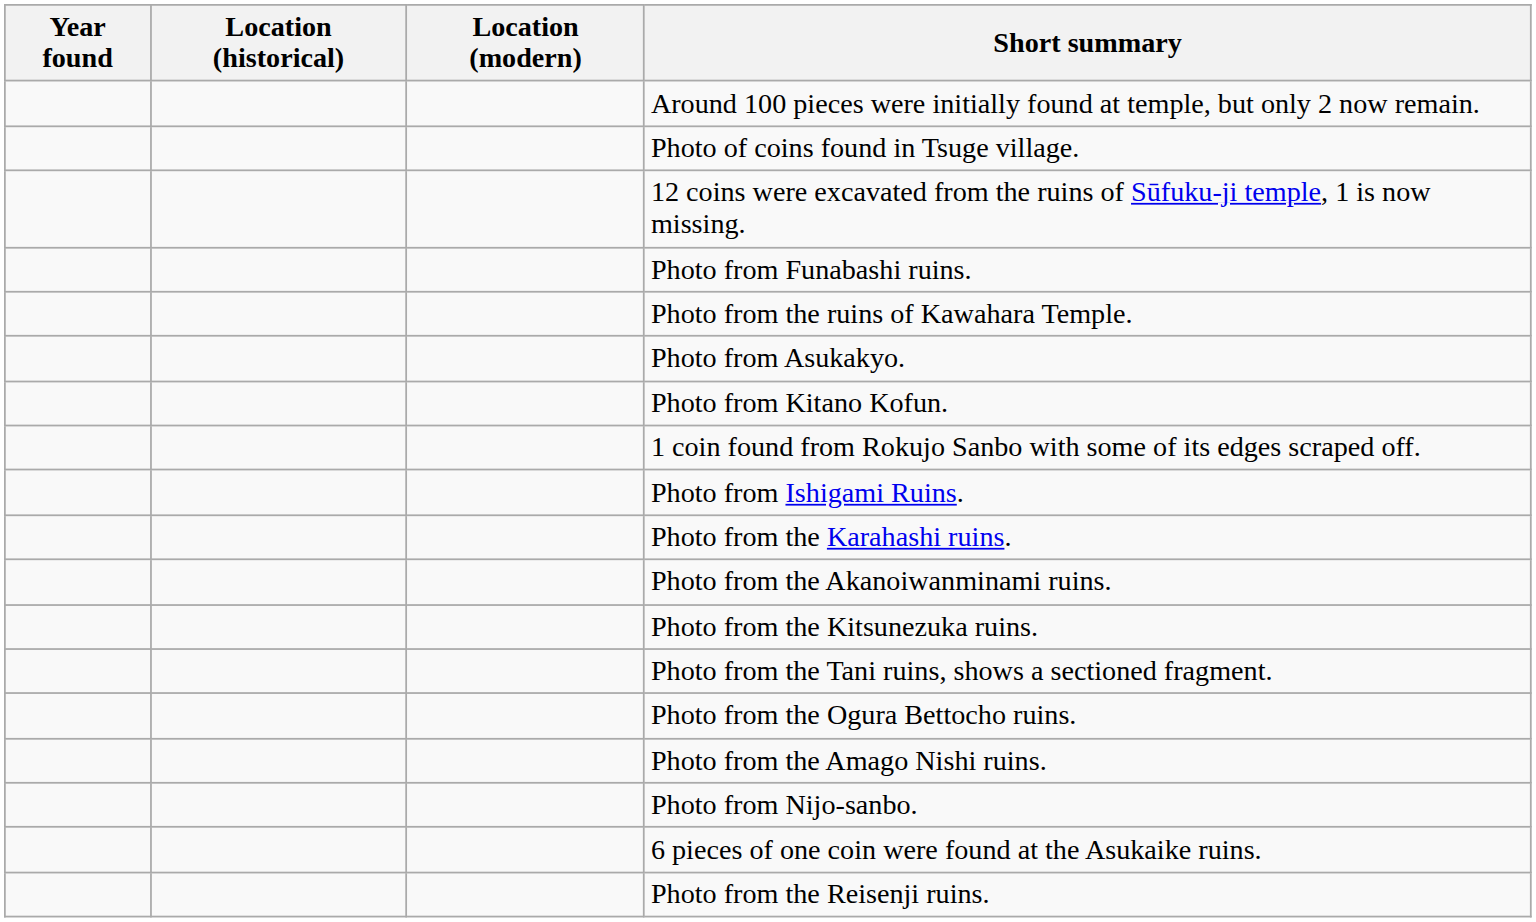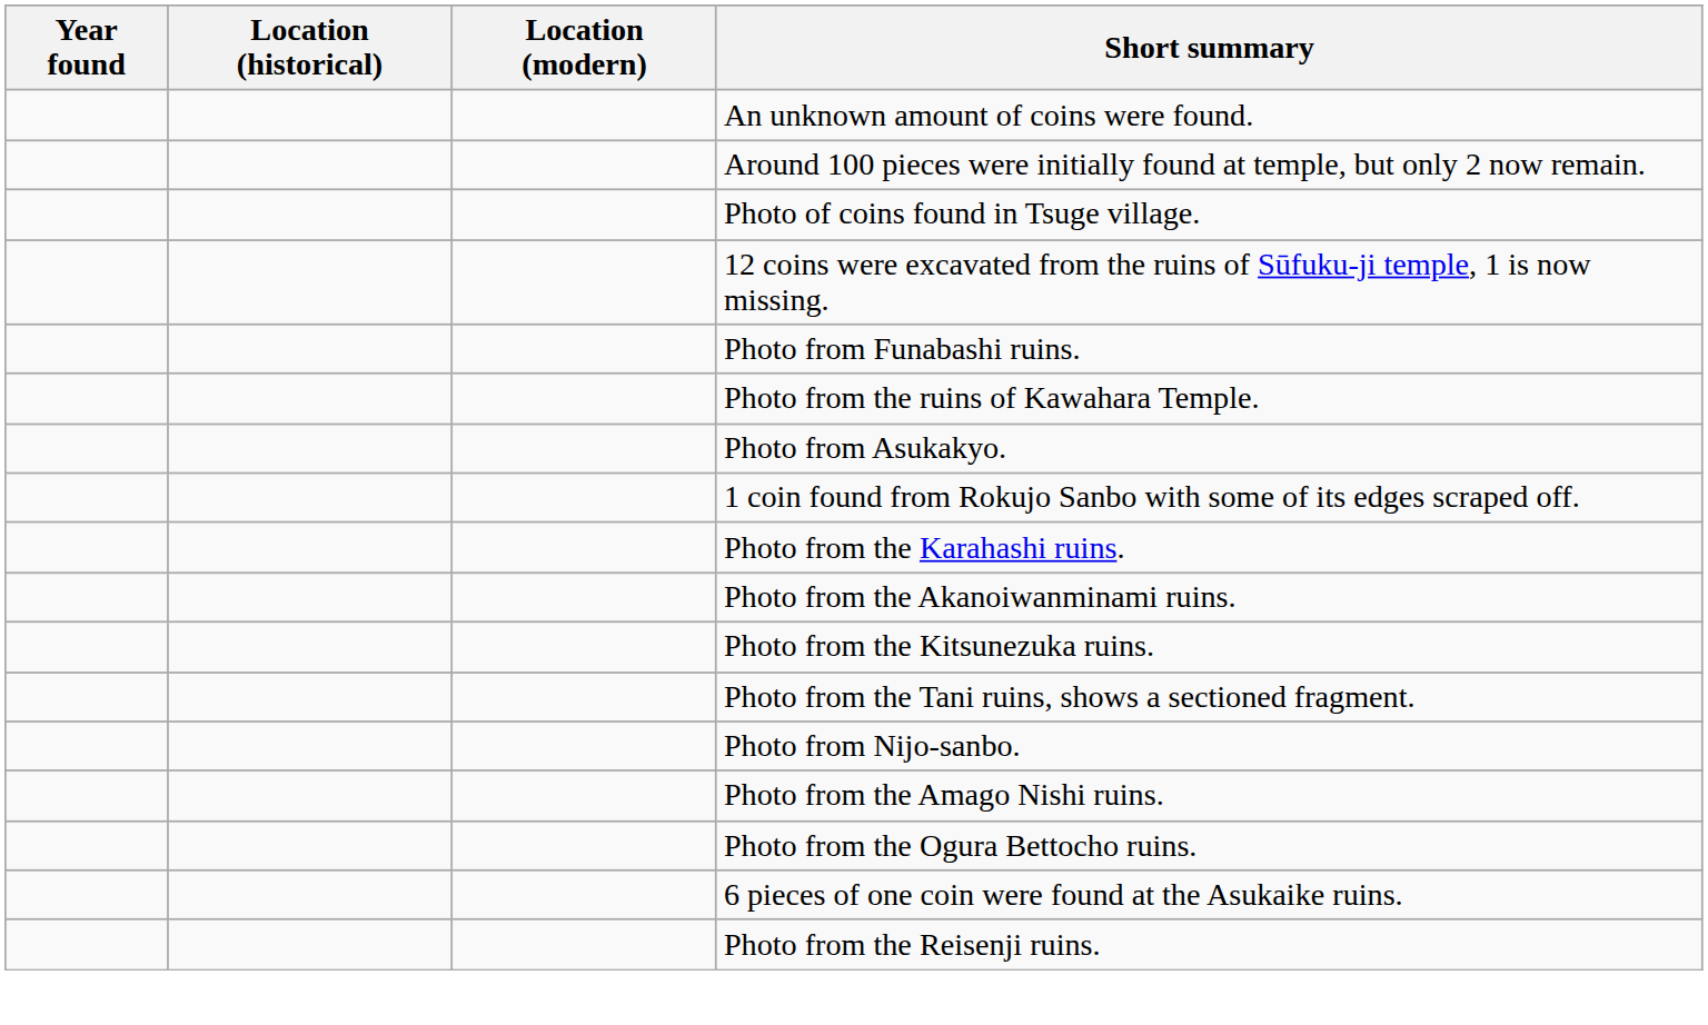+ row: An unknown amount of coins were found.
- row: Photo from Kitano Kofun.
- row: Photo from Ishigami Ruins.
rows swapped: Photo from the Ogura Bettocho ruins. <-> Photo from Nijo-sanbo.
